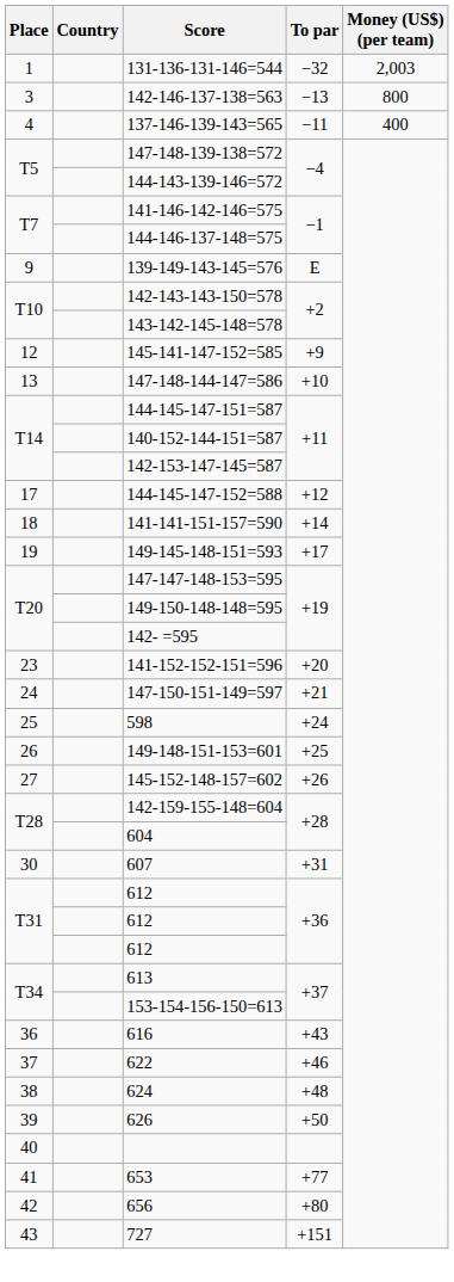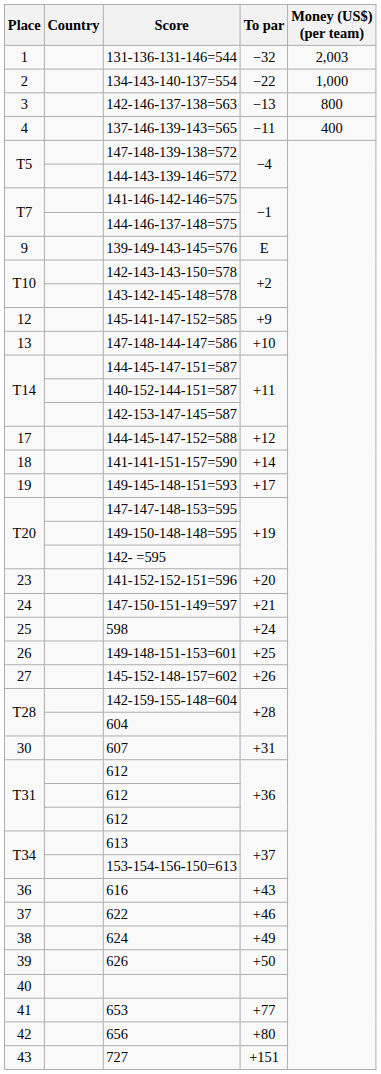+ row: 2 | 134-143-140-137=554 | −22 | 1,000
624 | To par: +48 -> +49
